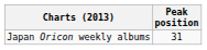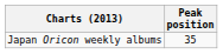Japan Oricon weekly albums | Peak position: 31 -> 35
